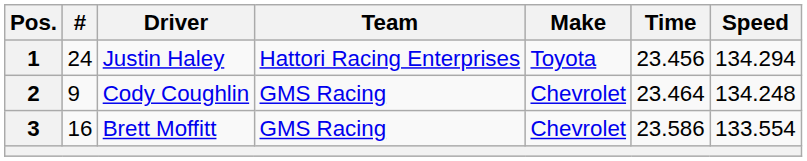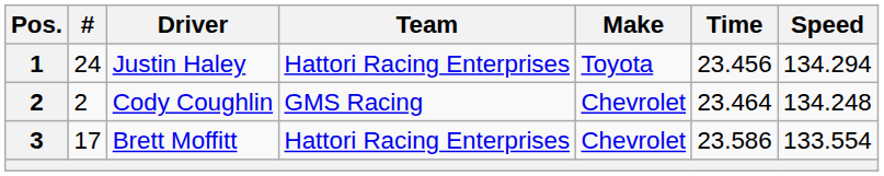Cody Coughlin | #: 9 -> 2
Brett Moffitt | #: 16 -> 17
Brett Moffitt | Team: GMS Racing -> Hattori Racing Enterprises
